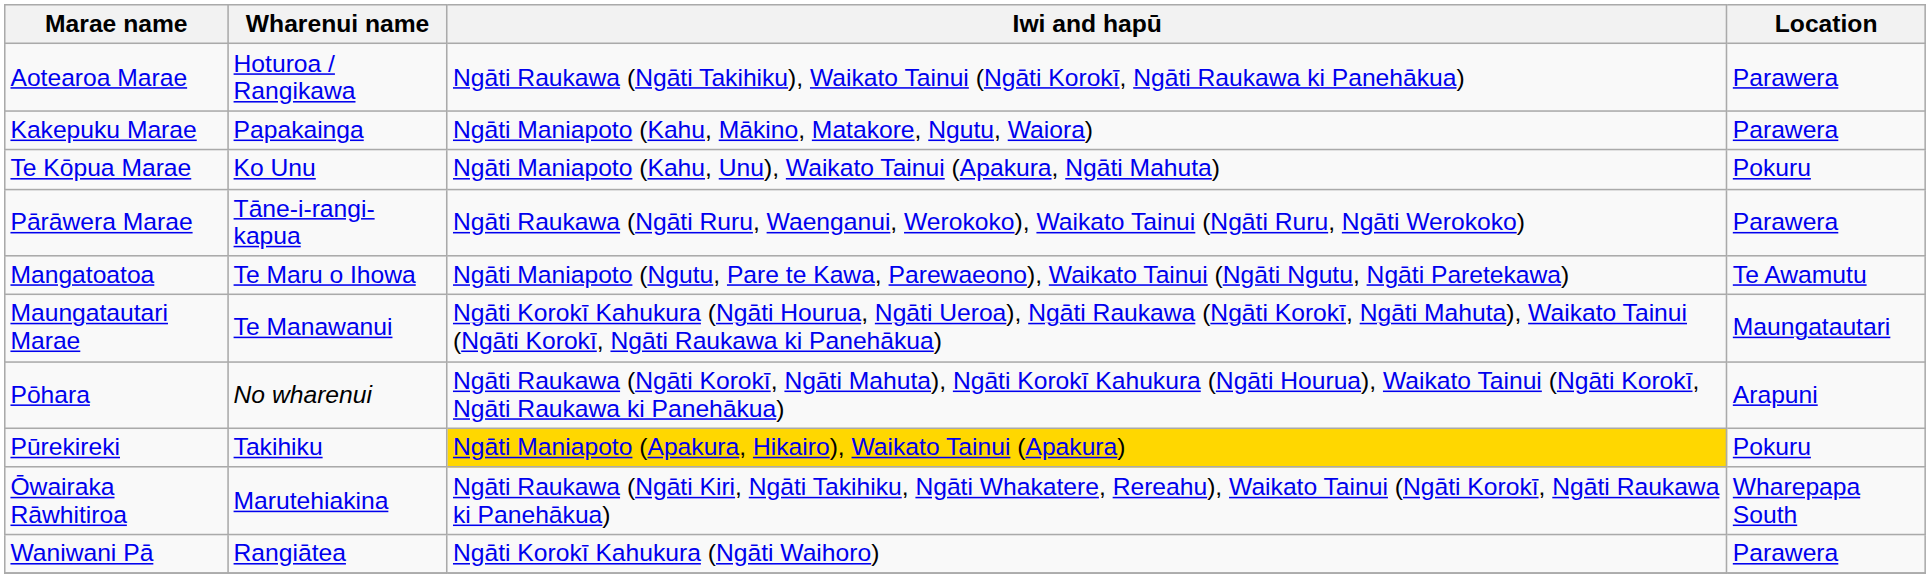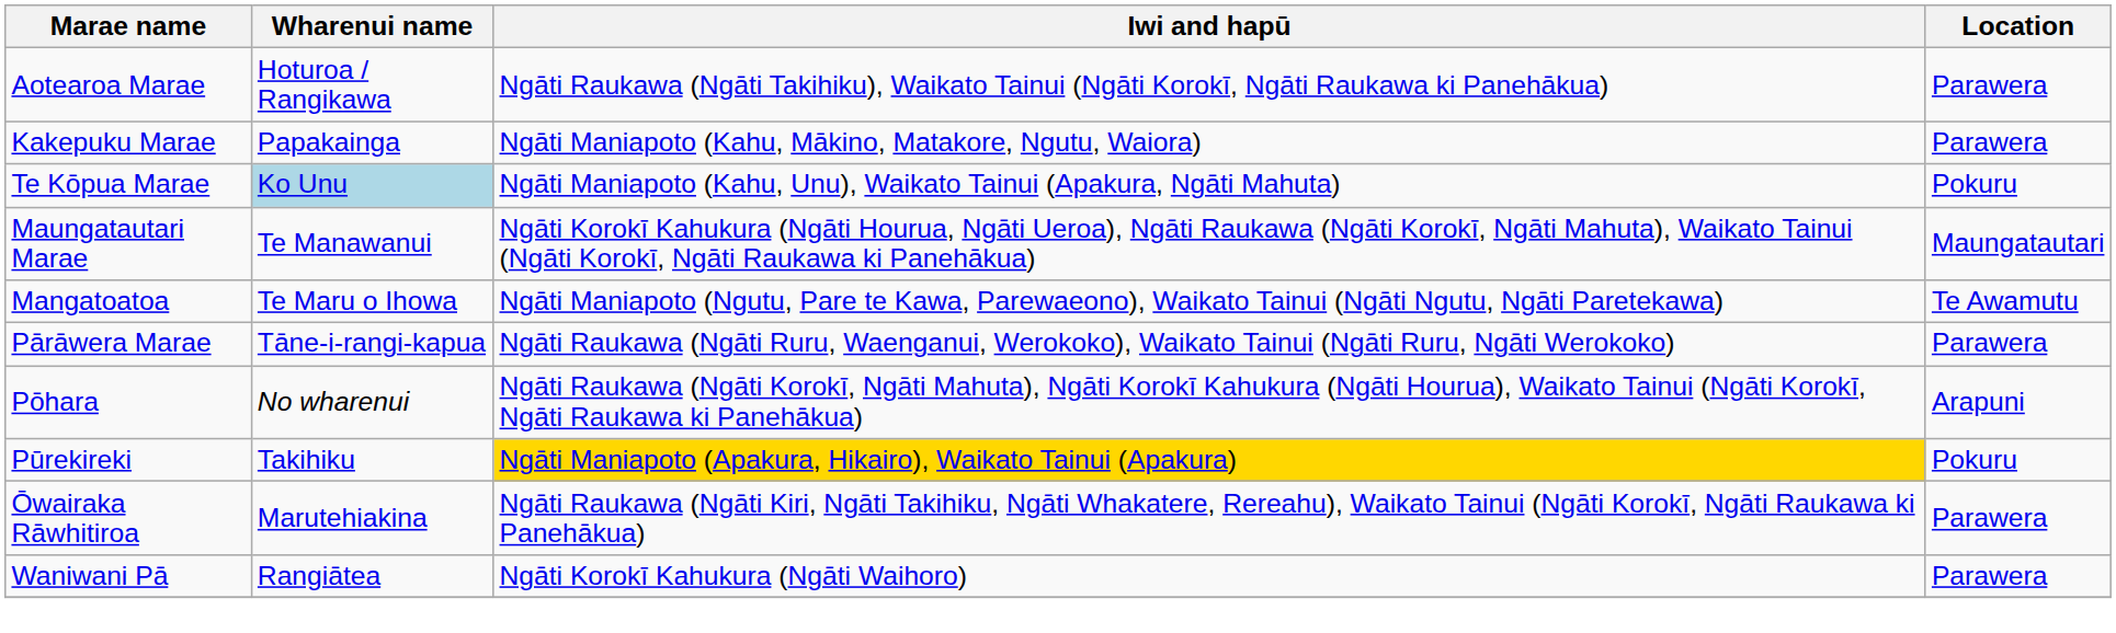Te Kōpua Marae | Wharenui name: no background -> lightblue background
rows swapped: Maungatautari Marae <-> Pārāwera Marae
Ōwairaka Rāwhitiroa | Location: Wharepapa South -> Parawera
